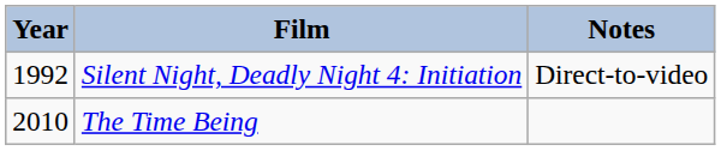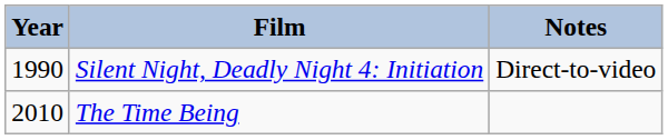Silent Night, Deadly Night 4: Initiation | Year: 1992 -> 1990
